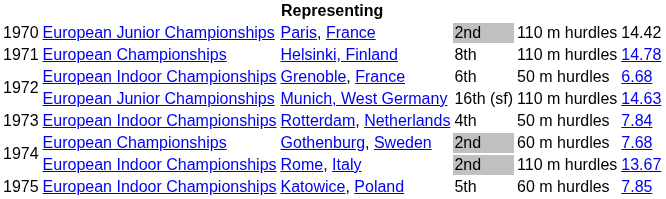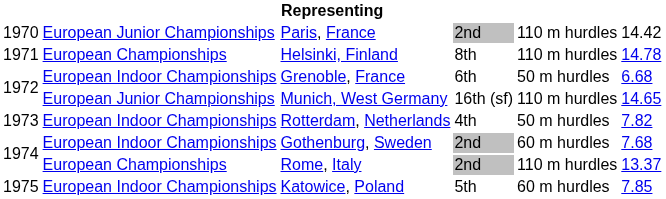Munich, West Germany | column 6: 14.63 -> 14.65
Rotterdam, Netherlands | column 6: 7.84 -> 7.82
Gothenburg, Sweden | column 2: European Championships -> European Indoor Championships
Rome, Italy | column 2: European Indoor Championships -> European Championships
Rome, Italy | column 6: 13.67 -> 13.37
